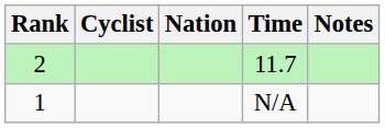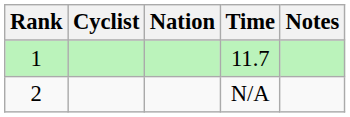11.7 | Rank: 2 -> 1
N/A | Rank: 1 -> 2
